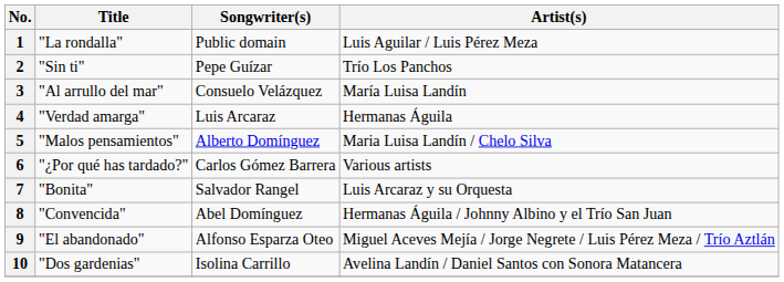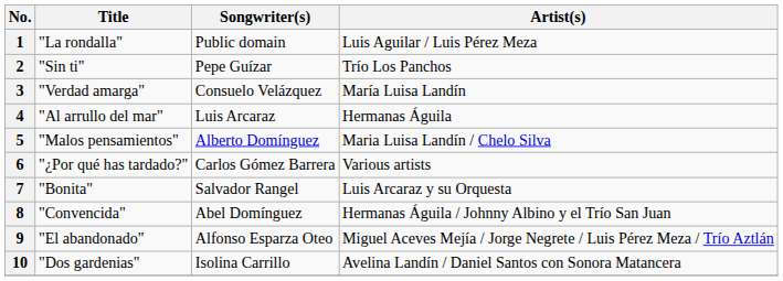3 | Title: "Al arrullo del mar" -> "Verdad amarga"
4 | Title: "Verdad amarga" -> "Al arrullo del mar"
